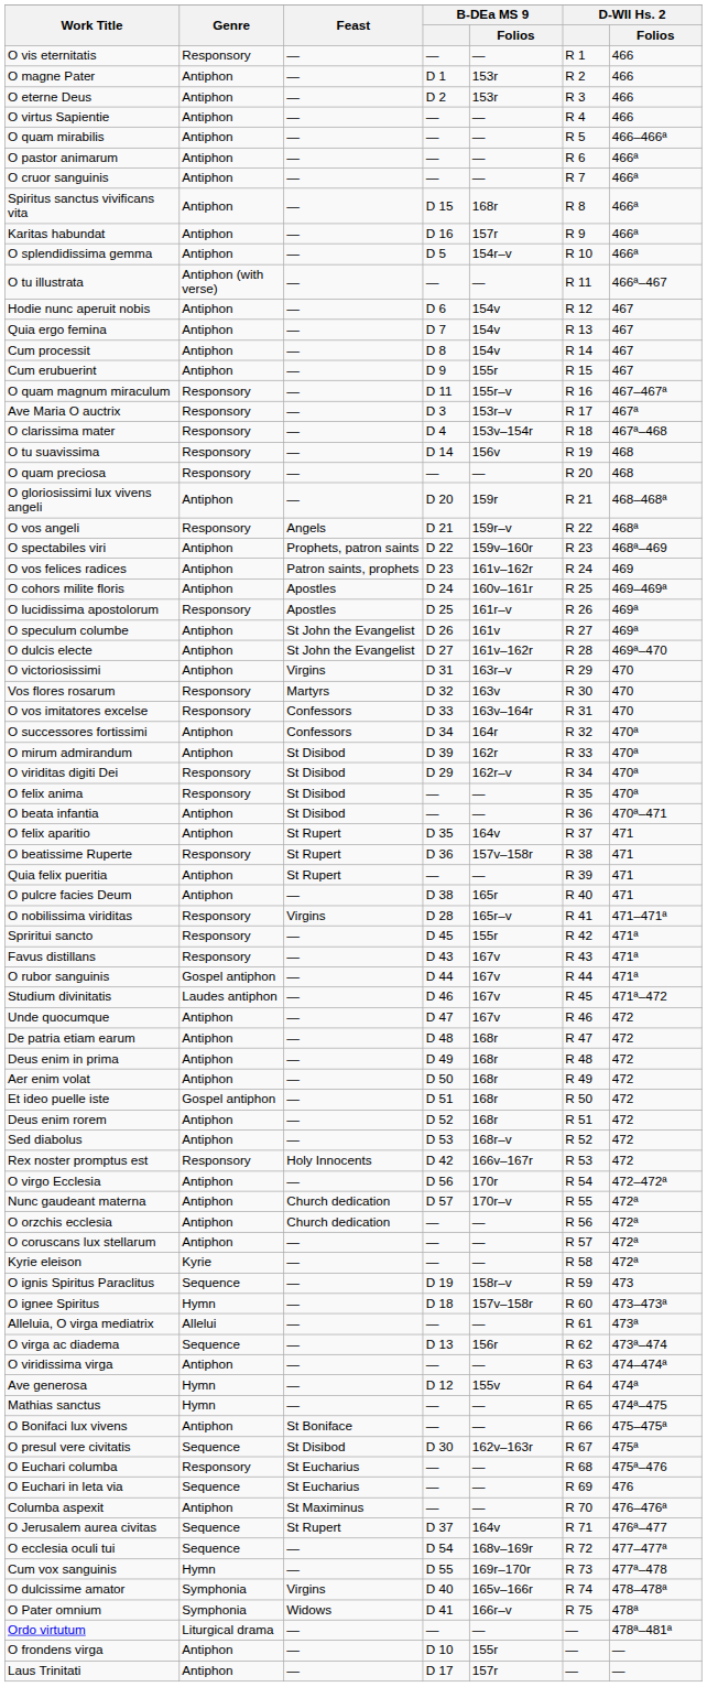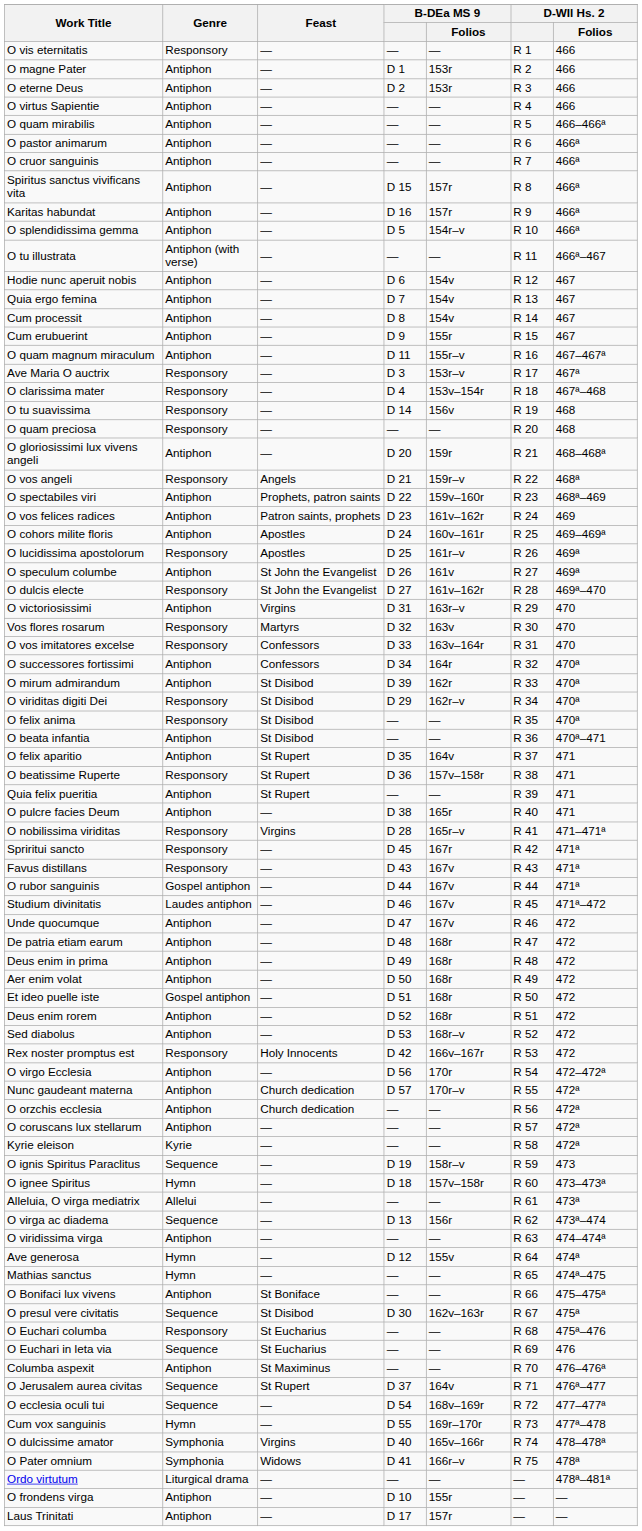Spiritus sanctus vivificans vita | B-DEa MS 9 / Folios: 168r -> 157r
O quam magnum miraculum | Genre: Responsory -> Antiphon
O dulcis electe | Genre: Antiphon -> Responsory
Spriritui sancto | B-DEa MS 9 / Folios: 155r -> 167r
